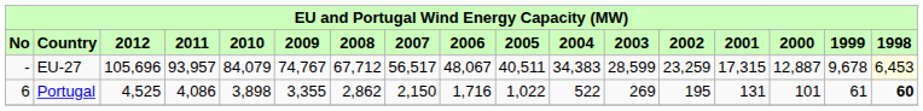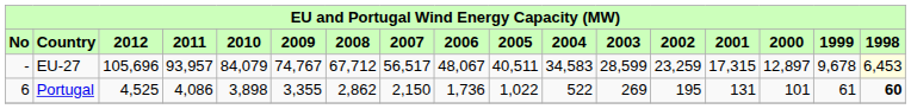EU-27 | 2004: 34,383 -> 34,583
EU-27 | 2000: 12,887 -> 12,897
Portugal | 2006: 1,716 -> 1,736
